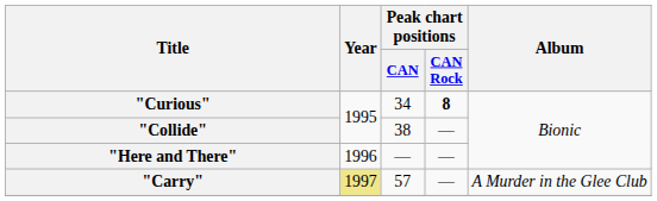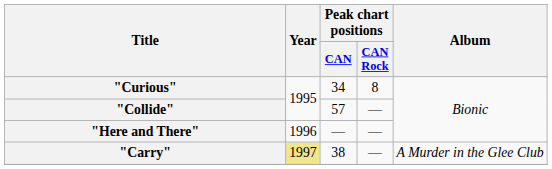"Curious" | Peak chart positions / CAN Rock: bold -> normal
"Collide" | Peak chart positions / CAN: 38 -> 57
"Carry" | Peak chart positions / CAN: 57 -> 38
